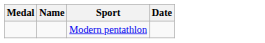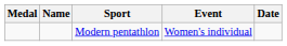+ column: Event | Women's individual
